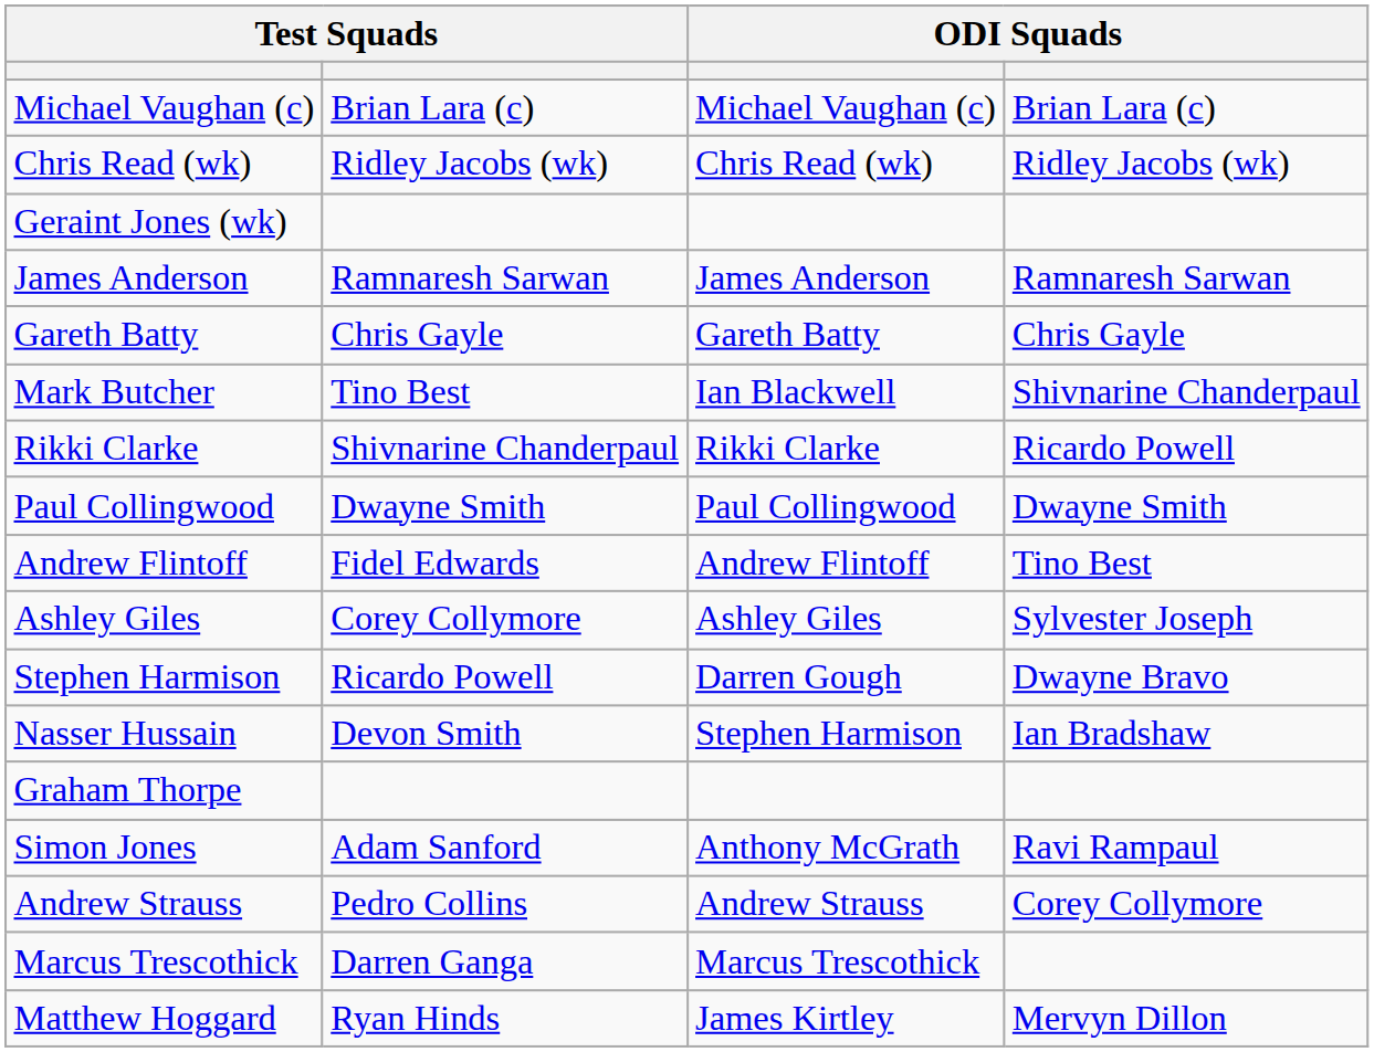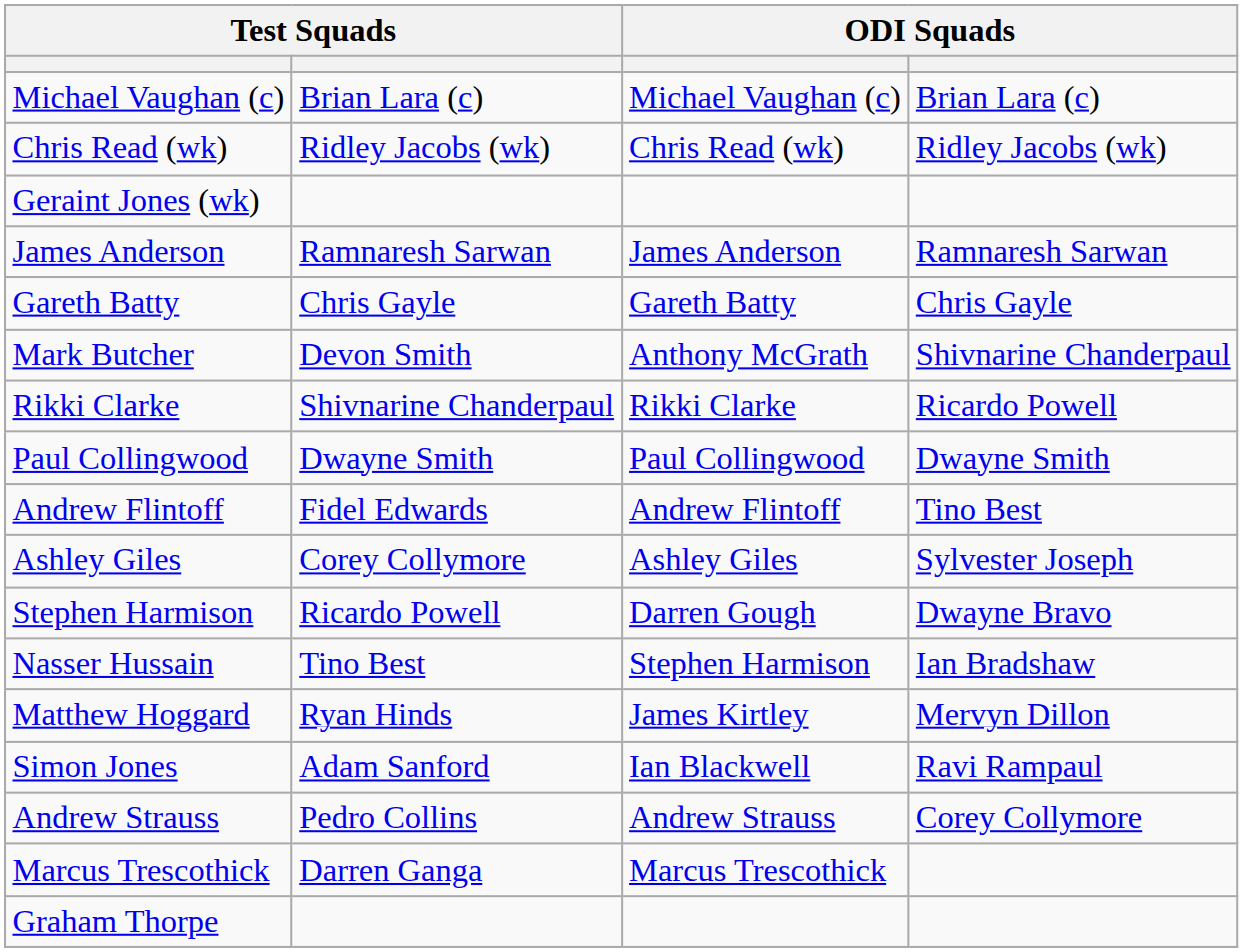Mark Butcher | column 2: Tino Best -> Devon Smith
Mark Butcher | column 3: Ian Blackwell -> Anthony McGrath
Nasser Hussain | column 2: Devon Smith -> Tino Best
rows swapped: Matthew Hoggard <-> Graham Thorpe
Simon Jones | column 3: Anthony McGrath -> Ian Blackwell
